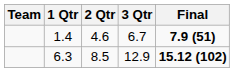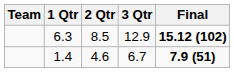rows swapped: 6.3 <-> 1.4
